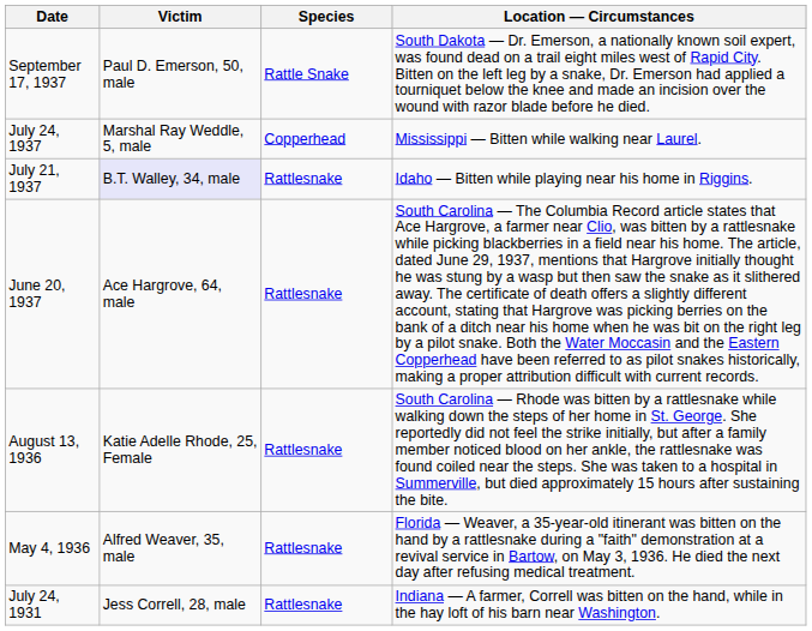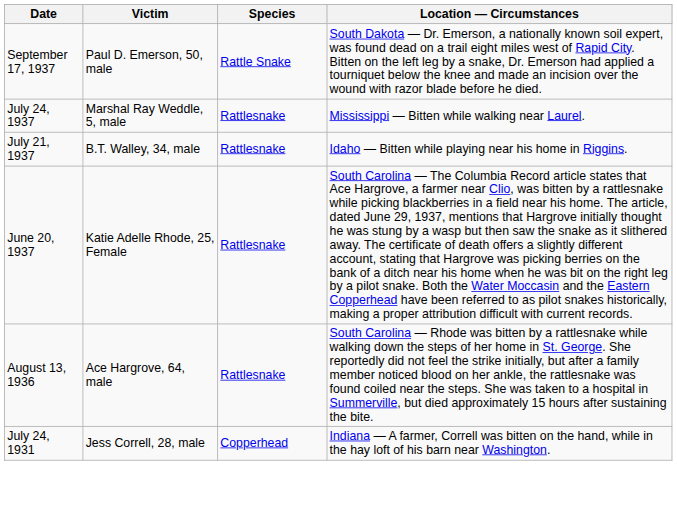July 24, 1937 | Species: Copperhead -> Rattlesnake
July 21, 1937 | Victim: lavender background -> no background
June 20, 1937 | Victim: Ace Hargrove, 64, male -> Katie Adelle Rhode, 25, Female
August 13, 1936 | Victim: Katie Adelle Rhode, 25, Female -> Ace Hargrove, 64, male
- row: May 4, 1936 | Alfred Weaver, 35, male | Rattlesnake | Florida — Weaver, a 35-year-old itinerant was bitten on the hand by a rattlesnake during a "faith" demonstration at a revival service in Bartow, on May 3, 1936. He died the next day after refusing medical treatment.
July 24, 1931 | Species: Rattlesnake -> Copperhead
